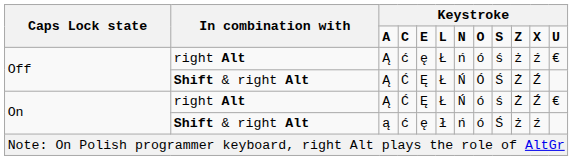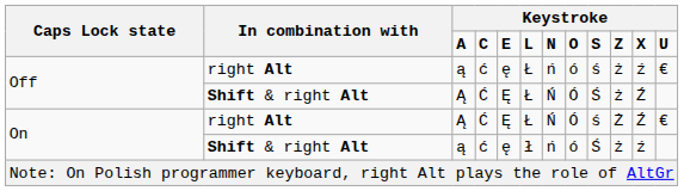Off / right Alt | column 3: Ą -> ą
Off / Shift & right Alt | column 10: Ż -> ż
On / right Alt | column 8: ó -> Ó
